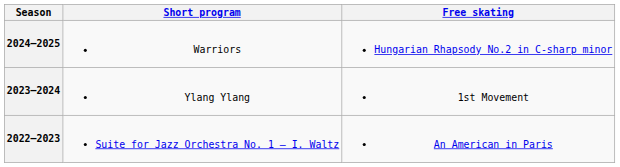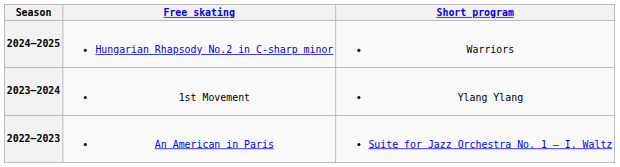columns swapped: Short program <-> Free skating
